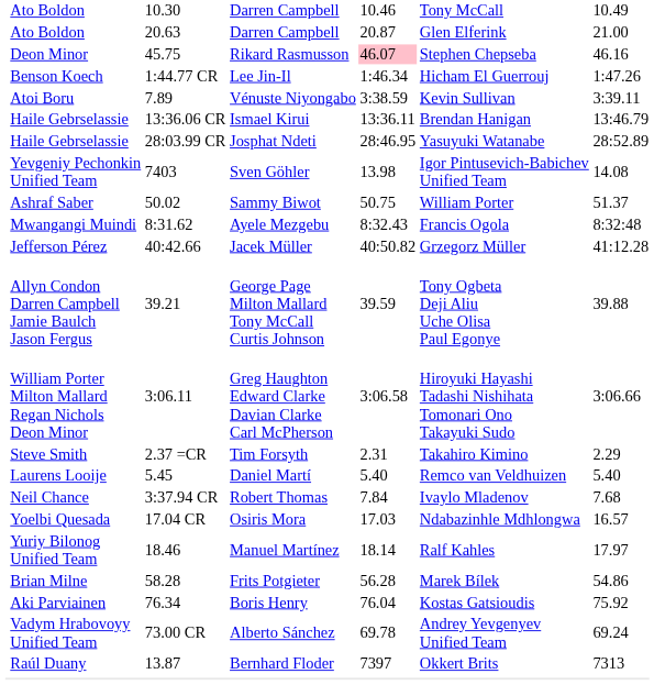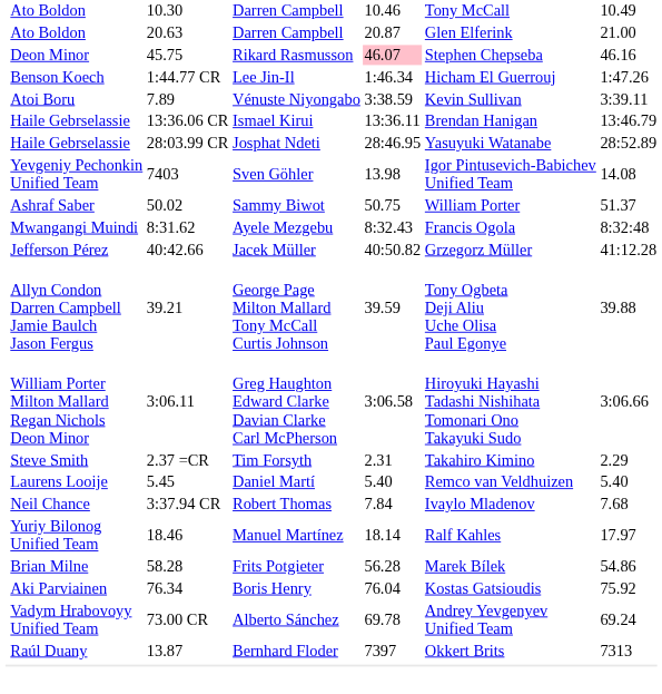- row: Yoelbi Quesada | 17.04 CR | Osiris Mora | 17.03 | Ndabazinhle Mdhlongwa | 16.57
